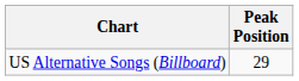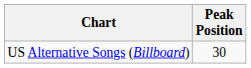US Alternative Songs (Billboard) | Peak Position: 29 -> 30
